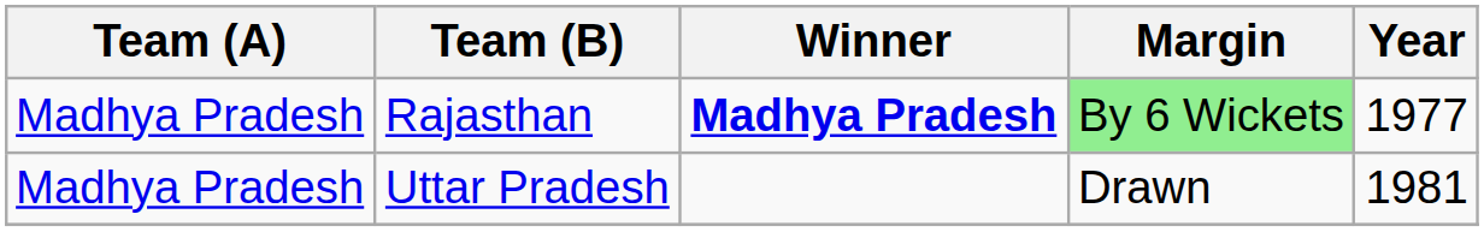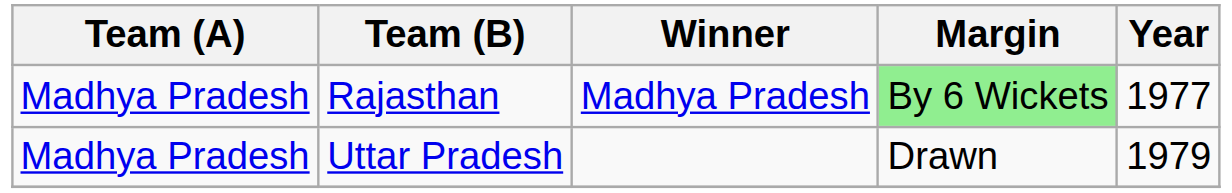Rajasthan | Winner: bold -> normal
Uttar Pradesh | Year: 1981 -> 1979
